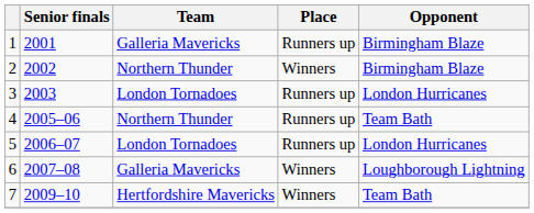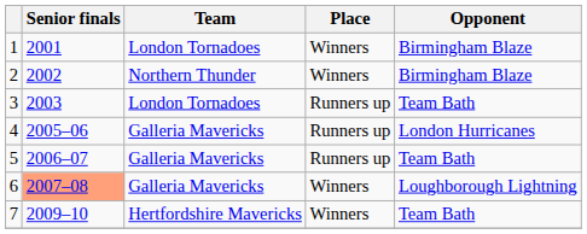1 | Team: Galleria Mavericks -> London Tornadoes
1 | Place: Runners up -> Winners
3 | Opponent: London Hurricanes -> Team Bath
4 | Team: Northern Thunder -> Galleria Mavericks
4 | Opponent: Team Bath -> London Hurricanes
5 | Team: London Tornadoes -> Galleria Mavericks
5 | Opponent: London Hurricanes -> Team Bath
6 | Senior finals: no background -> lightsalmon background
